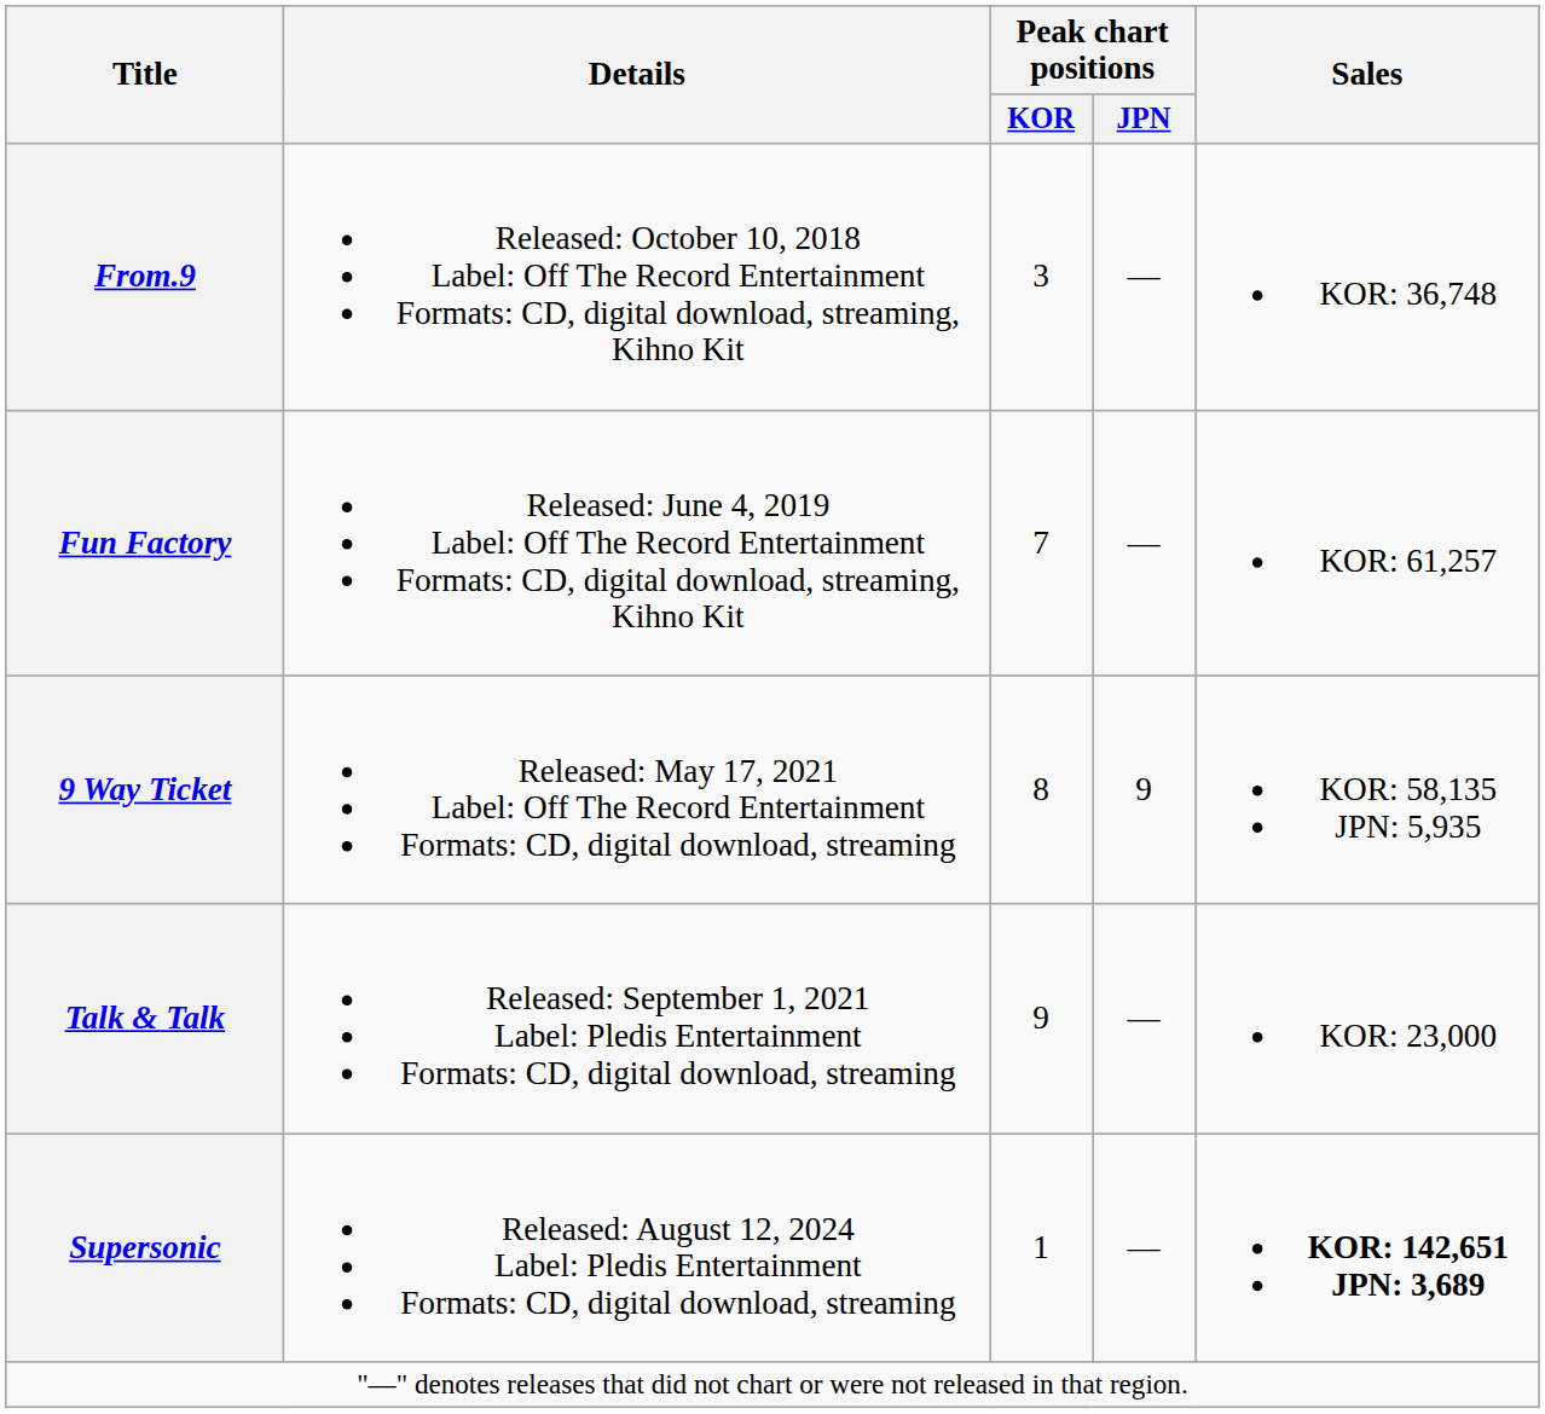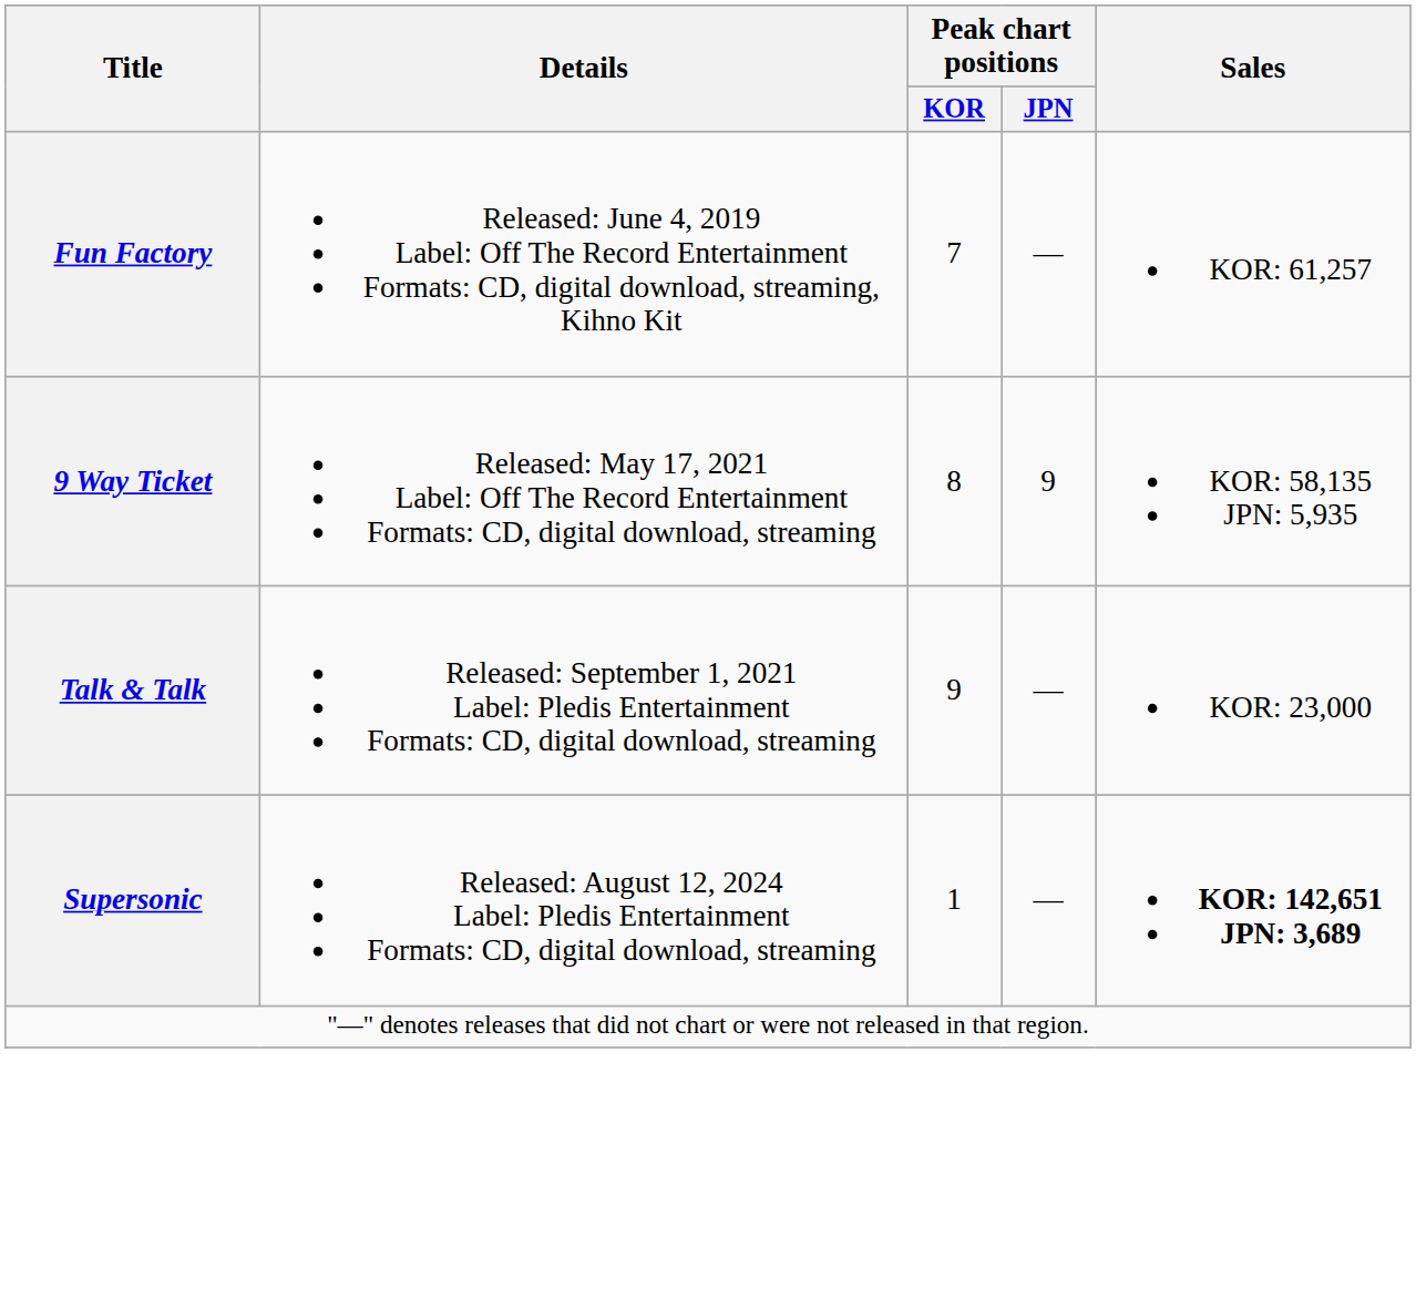- row: From.9 | Released: October 10, 2018 Label: Off The Record Entertainment Formats: CD, digital download, streaming, Kihno Kit | 3 | — | KOR: 36,748
